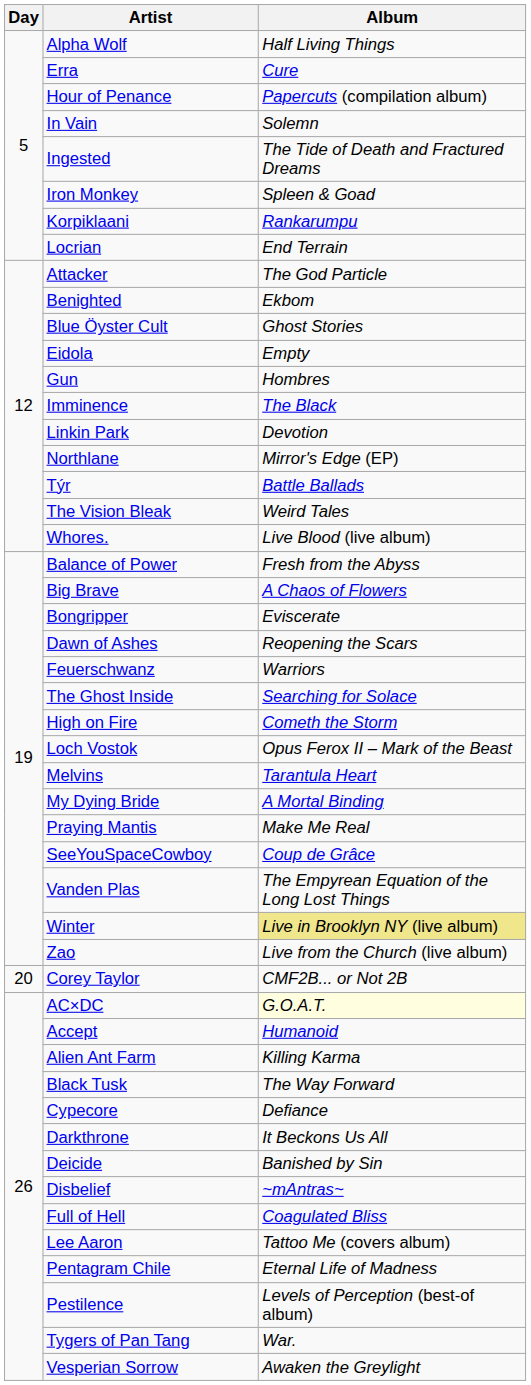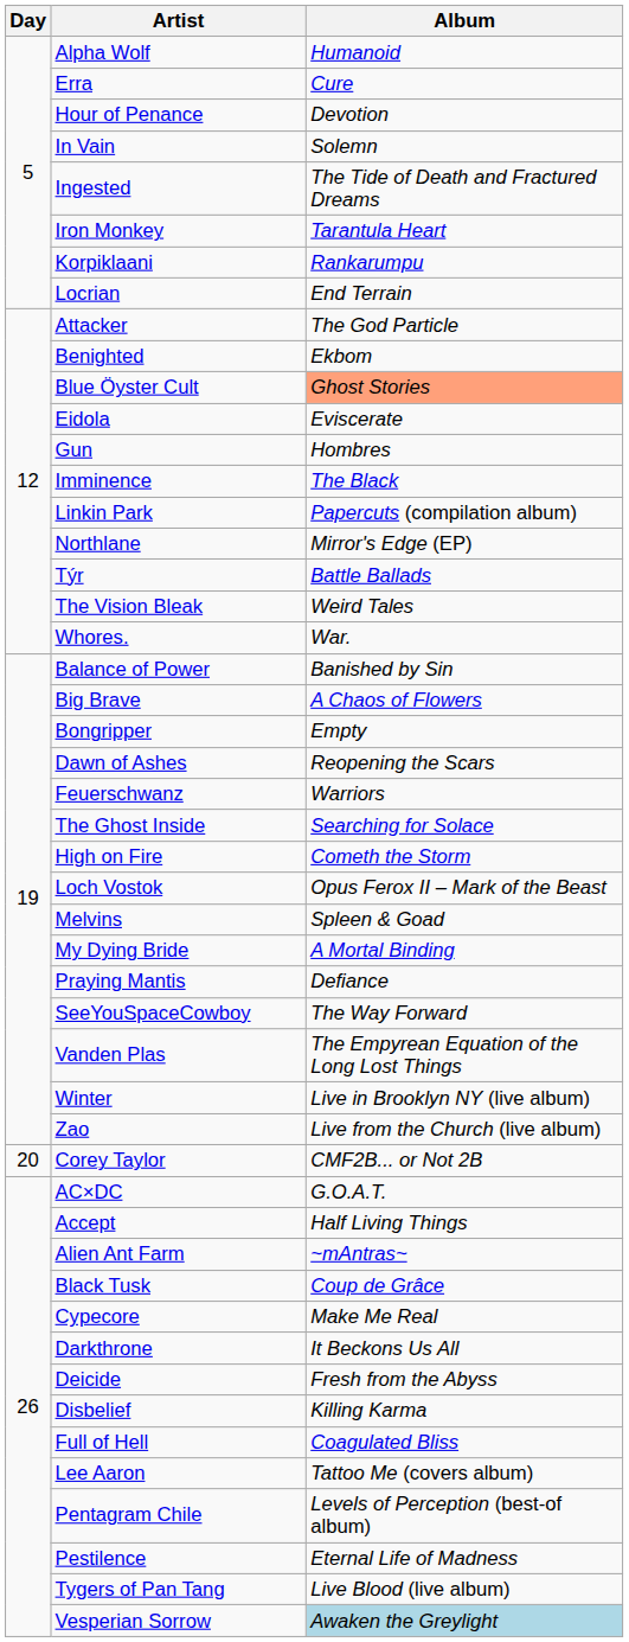Alpha Wolf | Album: Half Living Things -> Humanoid
Hour of Penance | Album: Papercuts (compilation album) -> Devotion
Iron Monkey | Album: Spleen & Goad -> Tarantula Heart
Blue Öyster Cult | Album: no background -> lightsalmon background
Eidola | Album: Empty -> Eviscerate
Linkin Park | Album: Devotion -> Papercuts (compilation album)
Whores. | Album: Live Blood (live album) -> War.
Balance of Power | Album: Fresh from the Abyss -> Banished by Sin
Bongripper | Album: Eviscerate -> Empty
Melvins | Album: Tarantula Heart -> Spleen & Goad
Praying Mantis | Album: Make Me Real -> Defiance
SeeYouSpaceCowboy | Album: Coup de Grâce -> The Way Forward
Winter | Album: khaki background -> no background
AC×DC | Album: lightyellow background -> no background
Accept | Album: Humanoid -> Half Living Things
Alien Ant Farm | Album: Killing Karma -> ~mAntras~
Black Tusk | Album: The Way Forward -> Coup de Grâce
Cypecore | Album: Defiance -> Make Me Real
Deicide | Album: Banished by Sin -> Fresh from the Abyss
Disbelief | Album: ~mAntras~ -> Killing Karma
Pentagram Chile | Album: Eternal Life of Madness -> Levels of Perception (best-of album)
Pestilence | Album: Levels of Perception (best-of album) -> Eternal Life of Madness
Tygers of Pan Tang | Album: War. -> Live Blood (live album)
Vesperian Sorrow | Album: no background -> lightblue background
